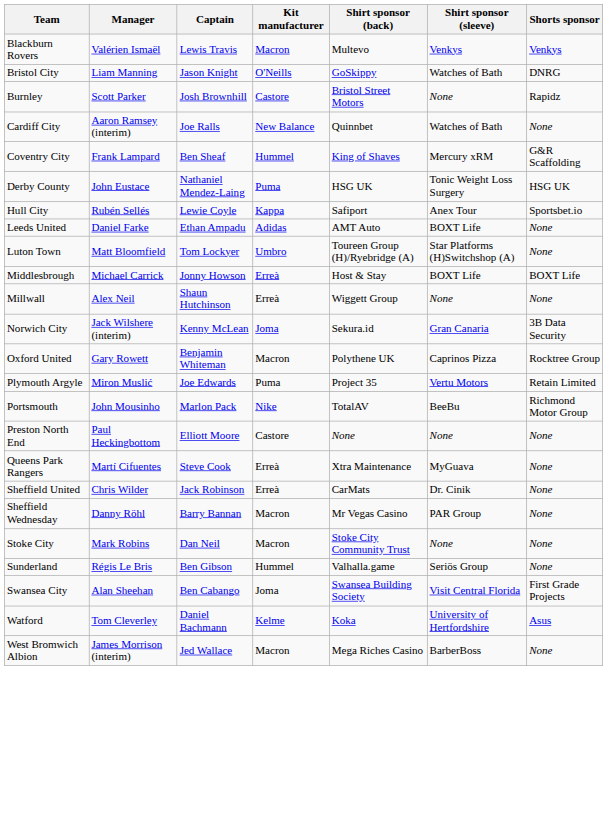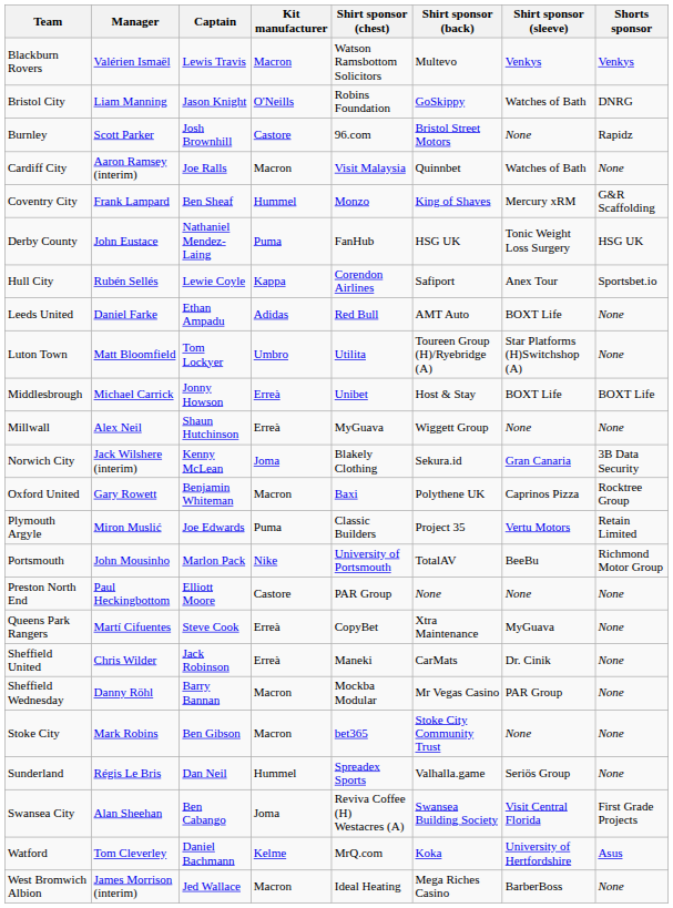+ column: Shirt sponsor (chest) | Watson Ramsbottom Solicitors | Robins Foundation | 96.com | Visit Malaysia | Monzo | FanHub | Corendon Airlines | Red Bull | Utilita | Unibet | MyGuava | Blakely Clothing | Baxi | Classic Builders | University of Portsmouth | PAR Group | CopyBet | Maneki | Mockba Modular | bet365 | Spreadex Sports | Reviva Coffee (H) Westacres (A) | MrQ.com | Ideal Heating
Cardiff City | Kit manufacturer: New Balance -> Macron
Stoke City | Captain: Dan Neil -> Ben Gibson
Sunderland | Captain: Ben Gibson -> Dan Neil
